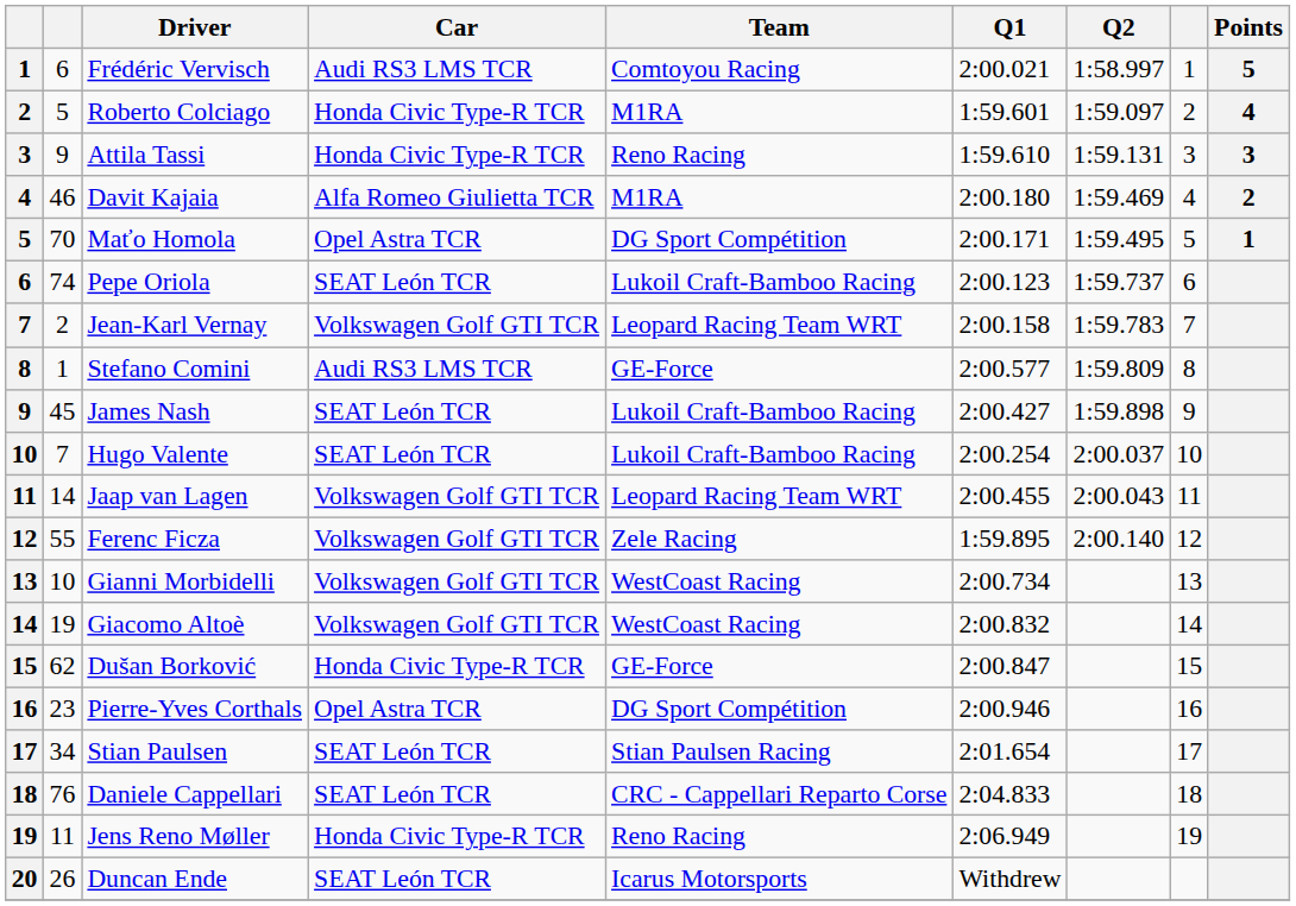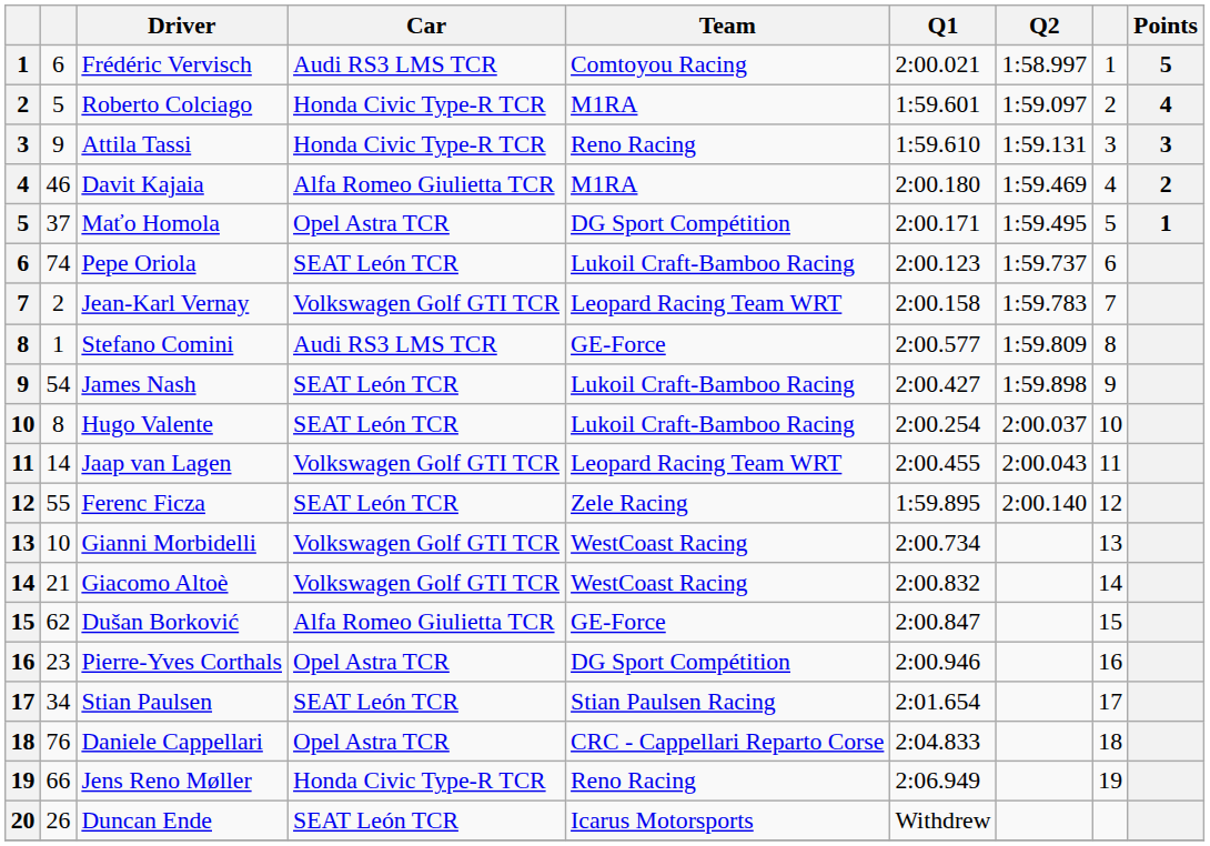Maťo Homola | column 2: 70 -> 37
James Nash | column 2: 45 -> 54
Hugo Valente | column 2: 7 -> 8
Ferenc Ficza | Car: Volkswagen Golf GTI TCR -> SEAT León TCR
Giacomo Altoè | column 2: 19 -> 21
Dušan Borković | Car: Honda Civic Type-R TCR -> Alfa Romeo Giulietta TCR
Daniele Cappellari | Car: SEAT León TCR -> Opel Astra TCR
Jens Reno Møller | column 2: 11 -> 66
